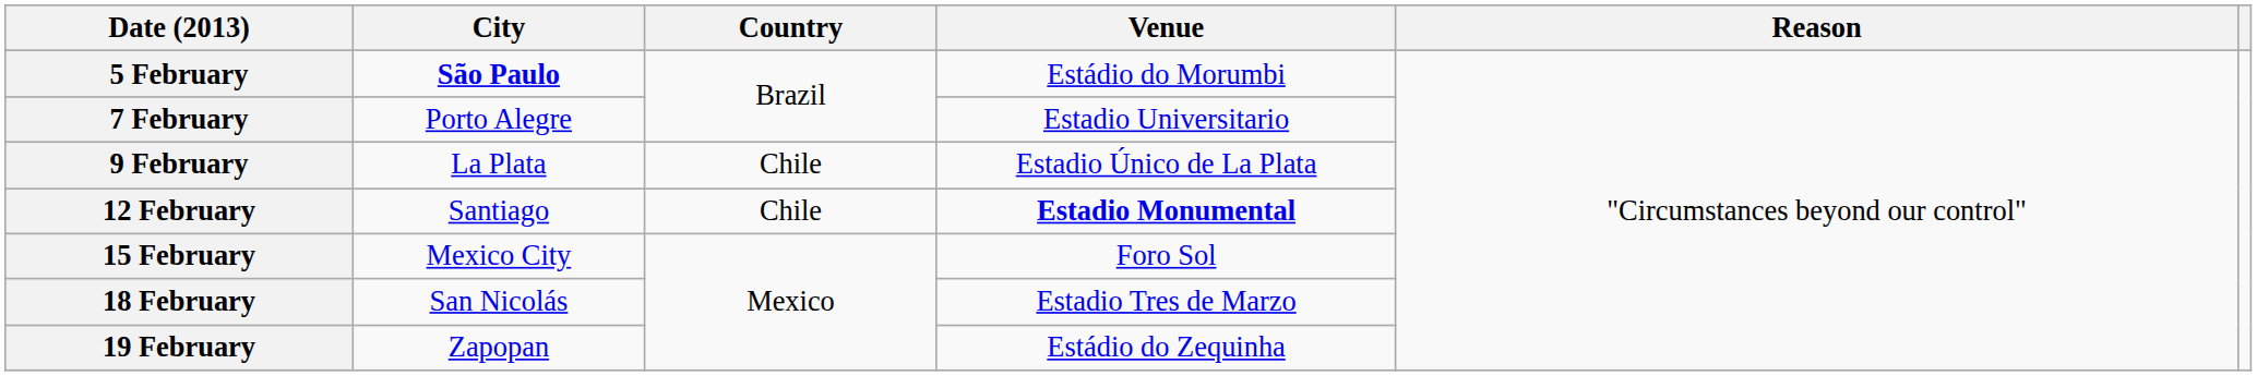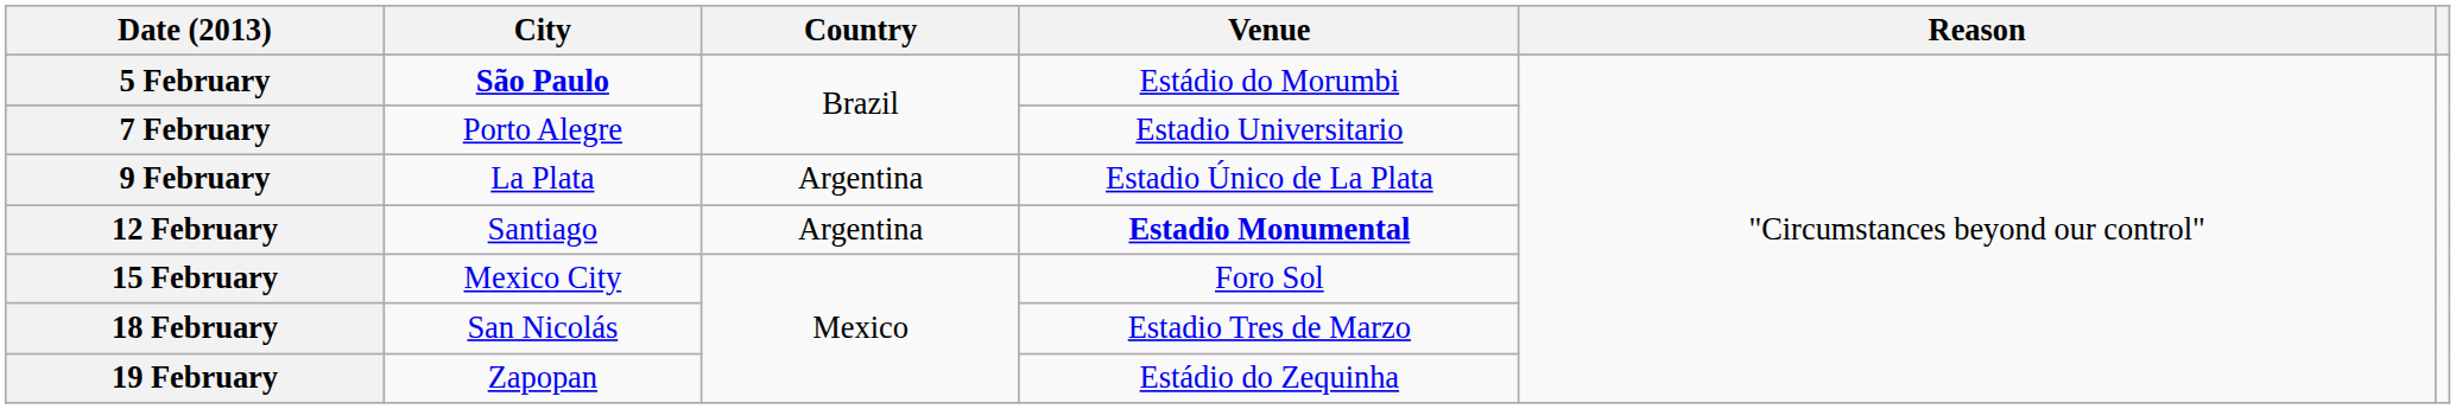9 February | Country: Chile -> Argentina
12 February | Country: Chile -> Argentina
